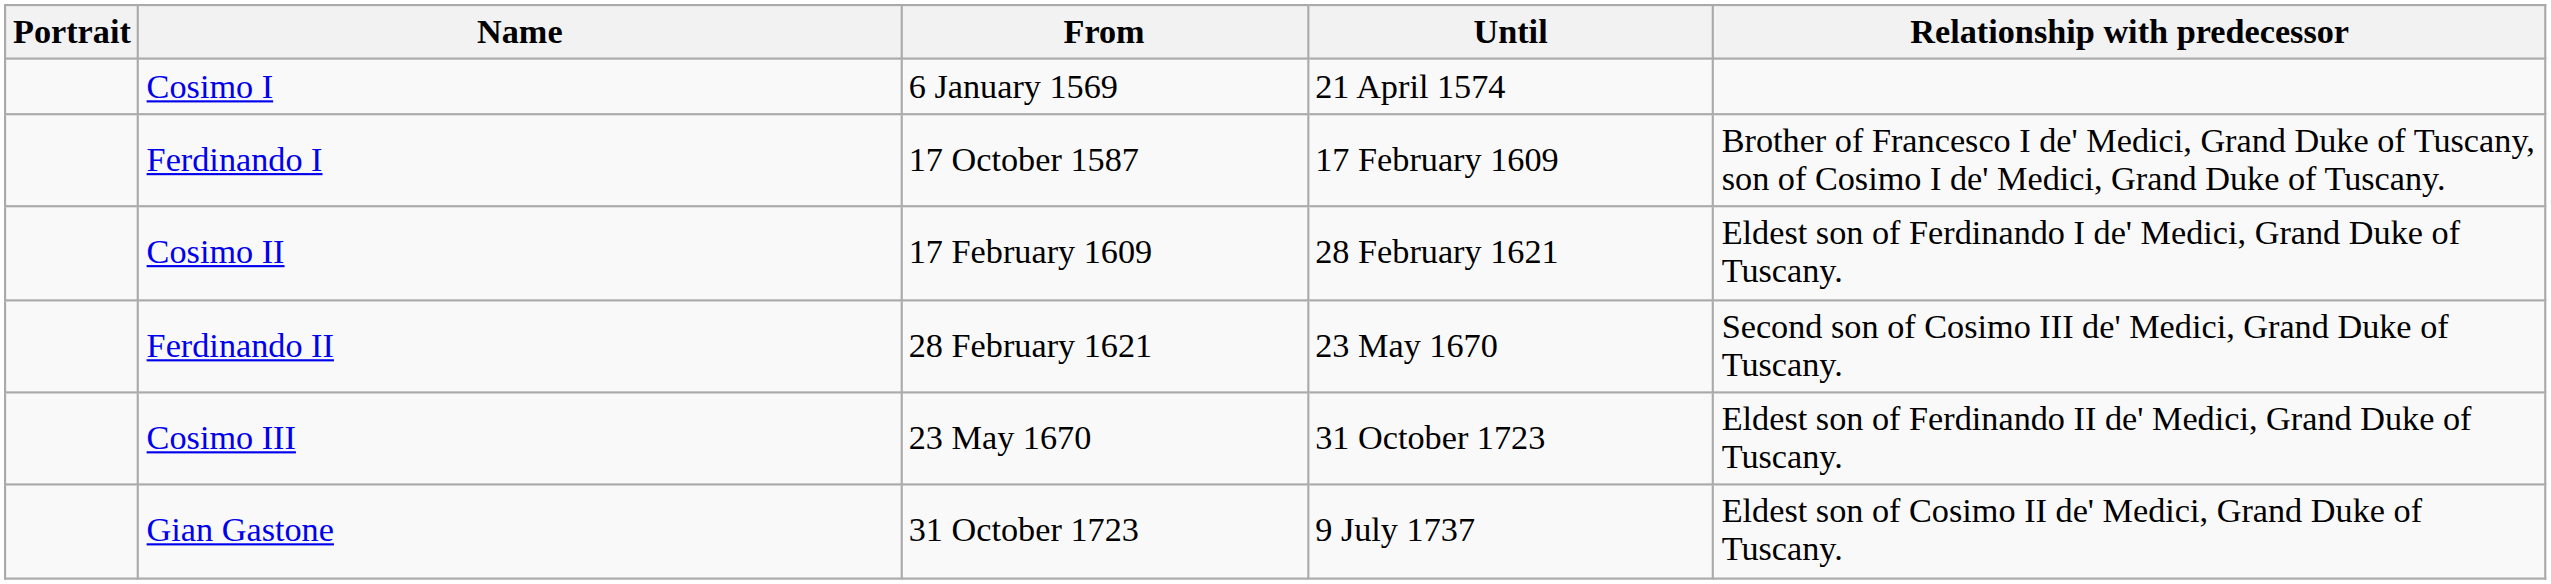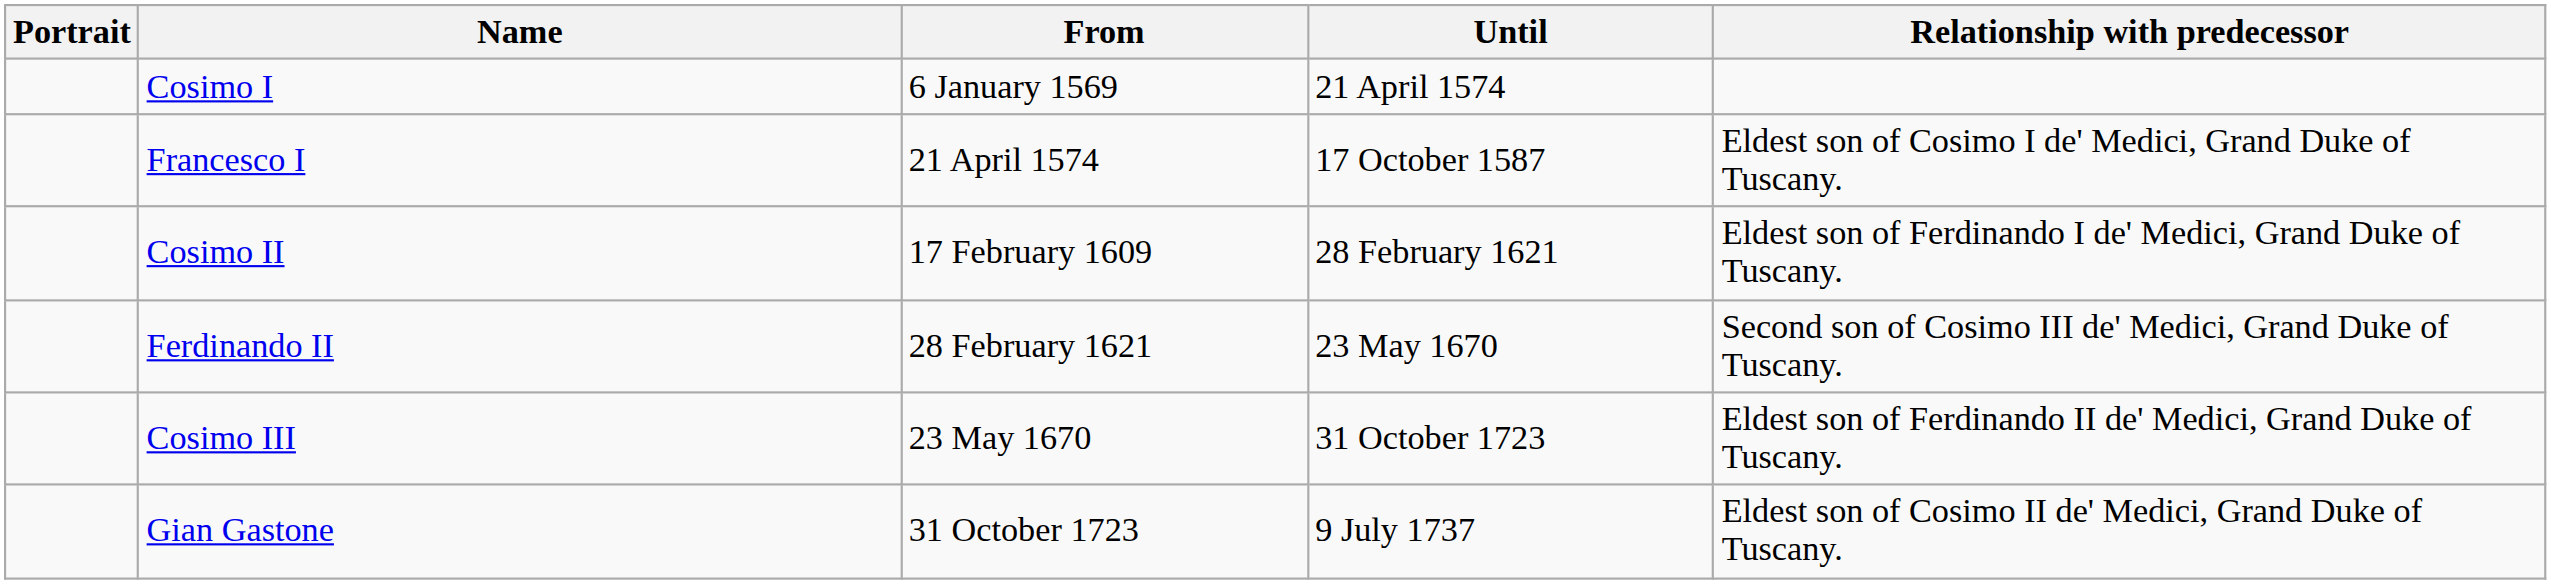+ row: Francesco I | 21 April 1574 | 17 October 1587 | Eldest son of Cosimo I de' Medici, Grand Duke of Tuscany.
- row: Ferdinando I | 17 October 1587 | 17 February 1609 | Brother of Francesco I de' Medici, Grand Duke of Tuscany, son of Cosimo I de' Medici, Grand Duke of Tuscany.
